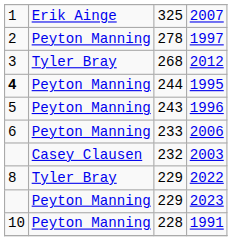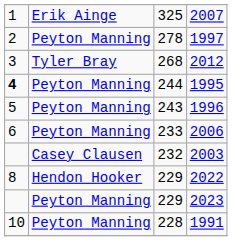2022 | column 2: Tyler Bray -> Hendon Hooker
